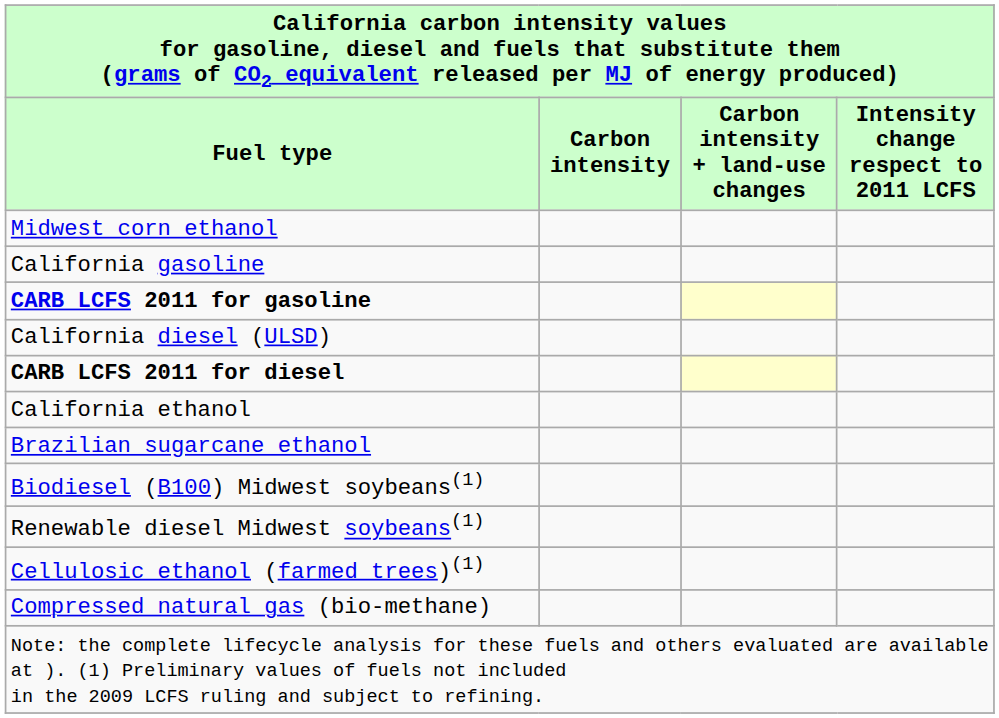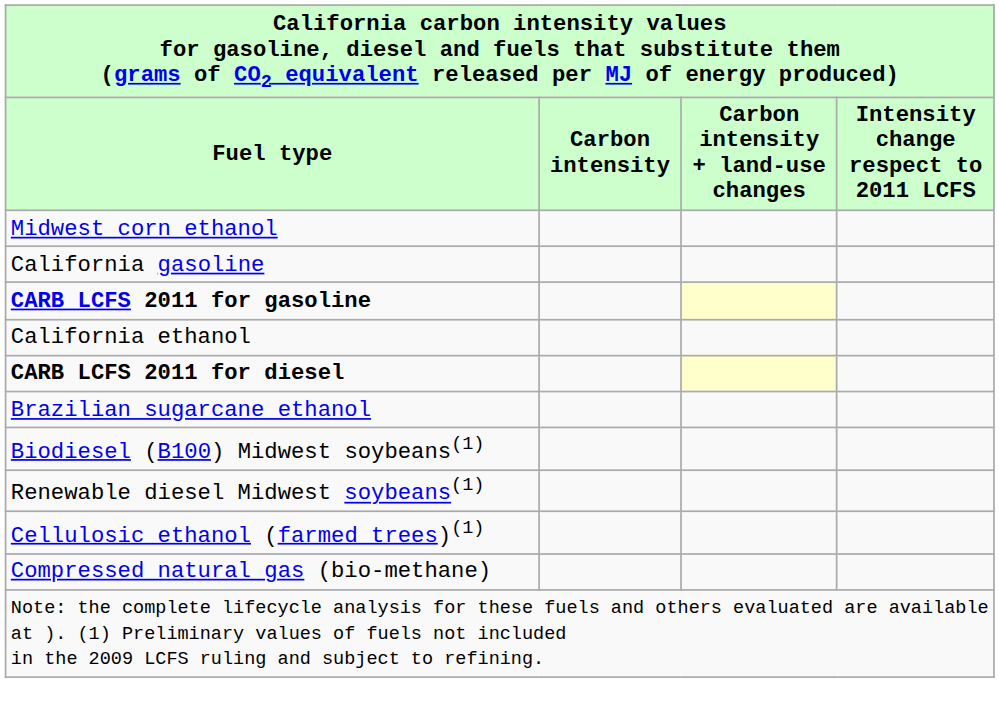- row: California diesel (ULSD)
rows swapped: CARB LCFS 2011 for diesel <-> California ethanol
